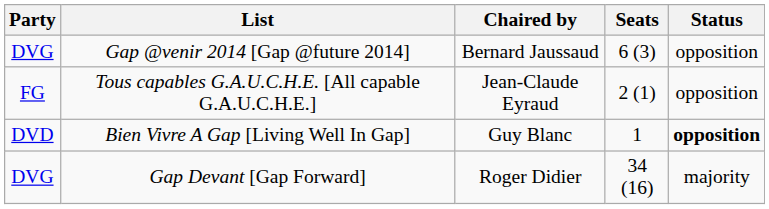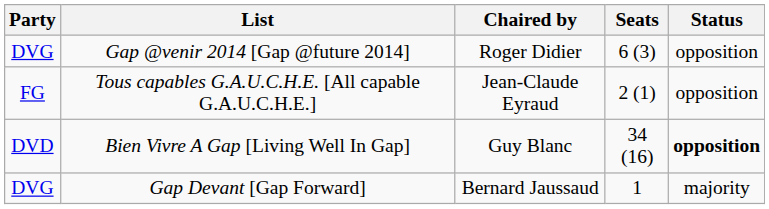Gap @venir 2014 [Gap @future 2014] | Chaired by: Bernard Jaussaud -> Roger Didier
Bien Vivre A Gap [Living Well In Gap] | Seats: 1 -> 34 (16)
Gap Devant [Gap Forward] | Chaired by: Roger Didier -> Bernard Jaussaud
Gap Devant [Gap Forward] | Seats: 34 (16) -> 1
